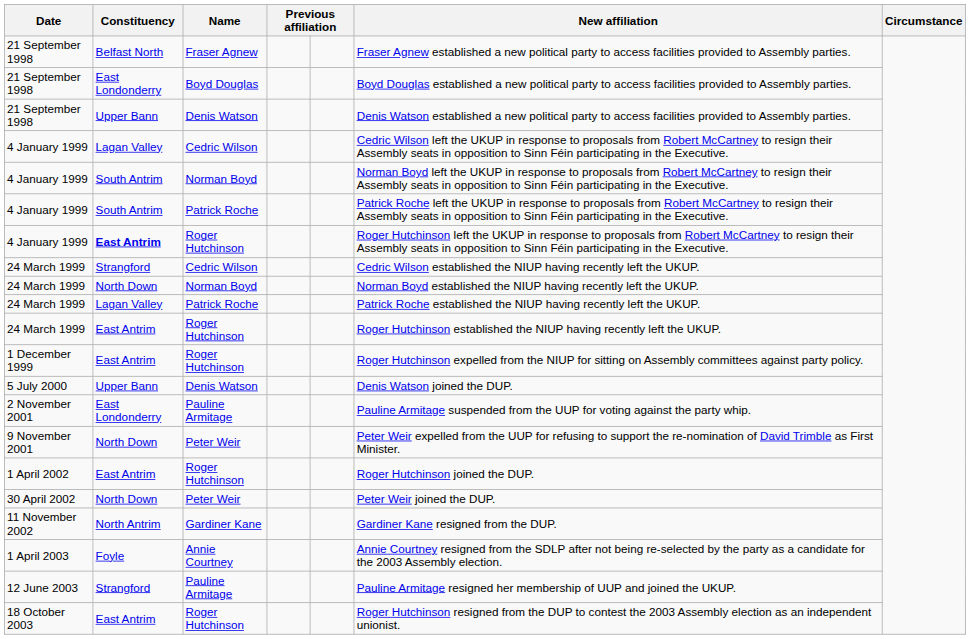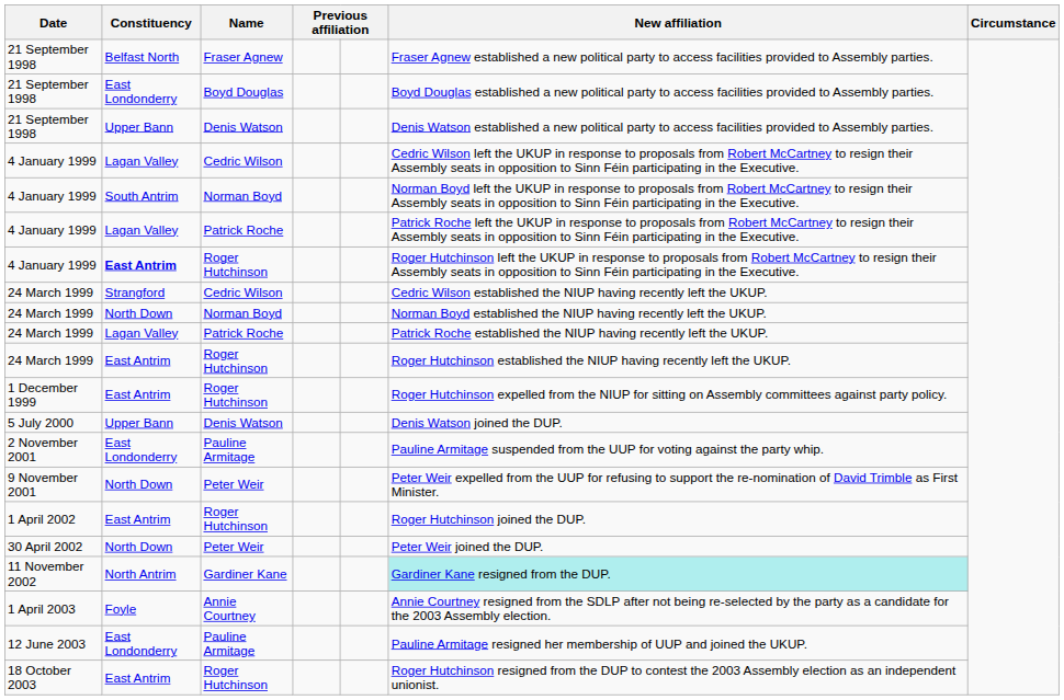4 January 1999 / Patrick Roche | Constituency: South Antrim -> Lagan Valley
11 November 2002 | column 6: no background -> paleturquoise background
12 June 2003 | Constituency: Strangford -> East Londonderry
